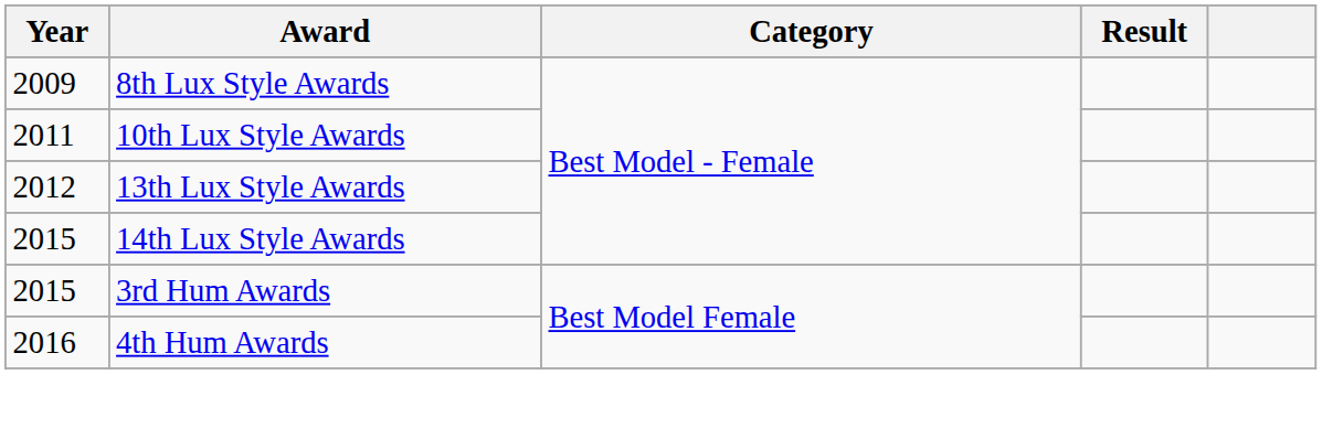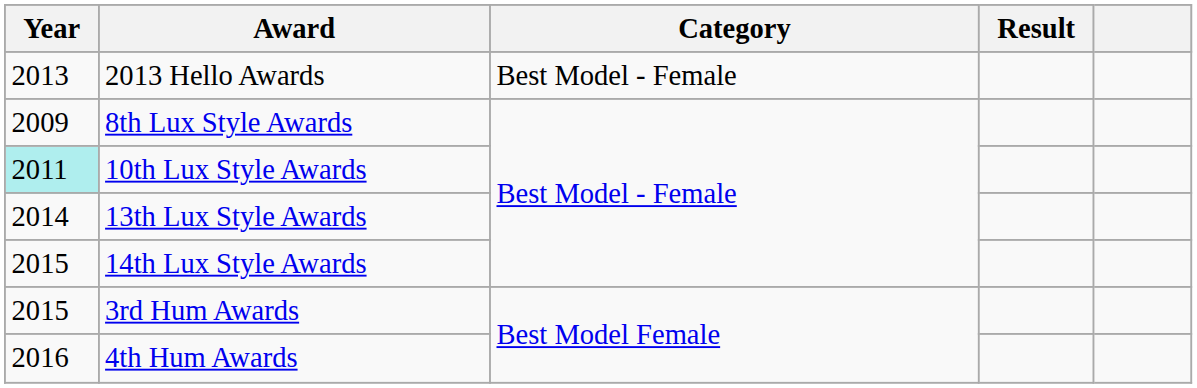+ row: 2013 | 2013 Hello Awards | Best Model - Female
10th Lux Style Awards | Year: no background -> paleturquoise background
13th Lux Style Awards | Year: 2012 -> 2014
